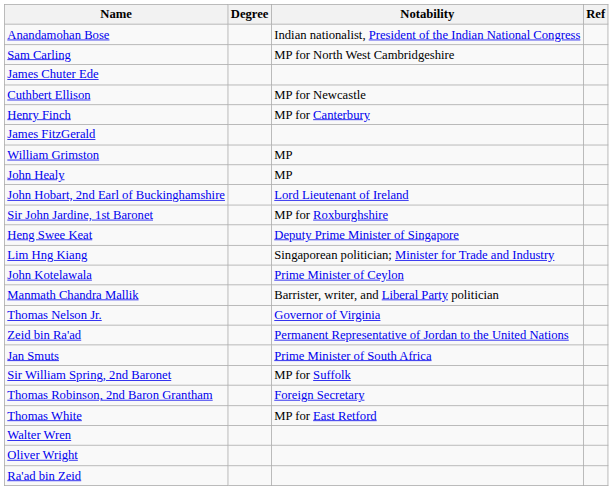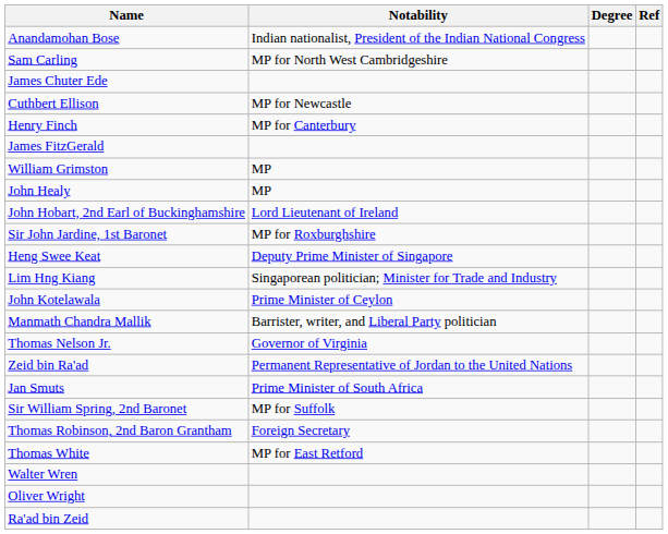columns swapped: Degree <-> Notability
